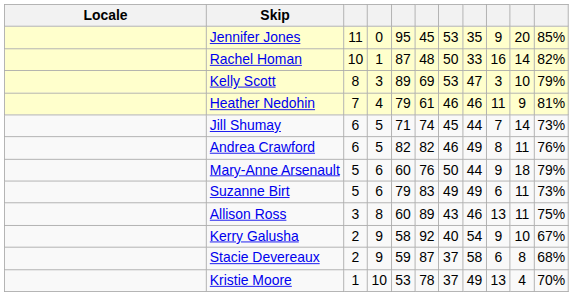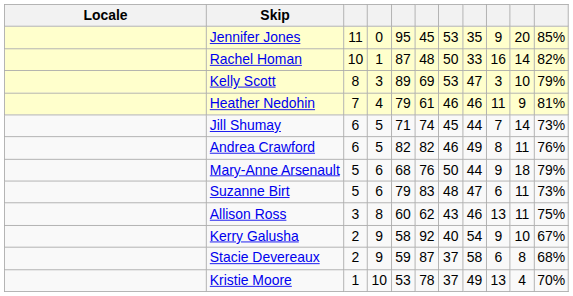Mary-Anne Arsenault | column 5: 60 -> 68
Suzanne Birt | column 7: 49 -> 48
Suzanne Birt | column 8: 49 -> 47
Allison Ross | column 6: 89 -> 62
